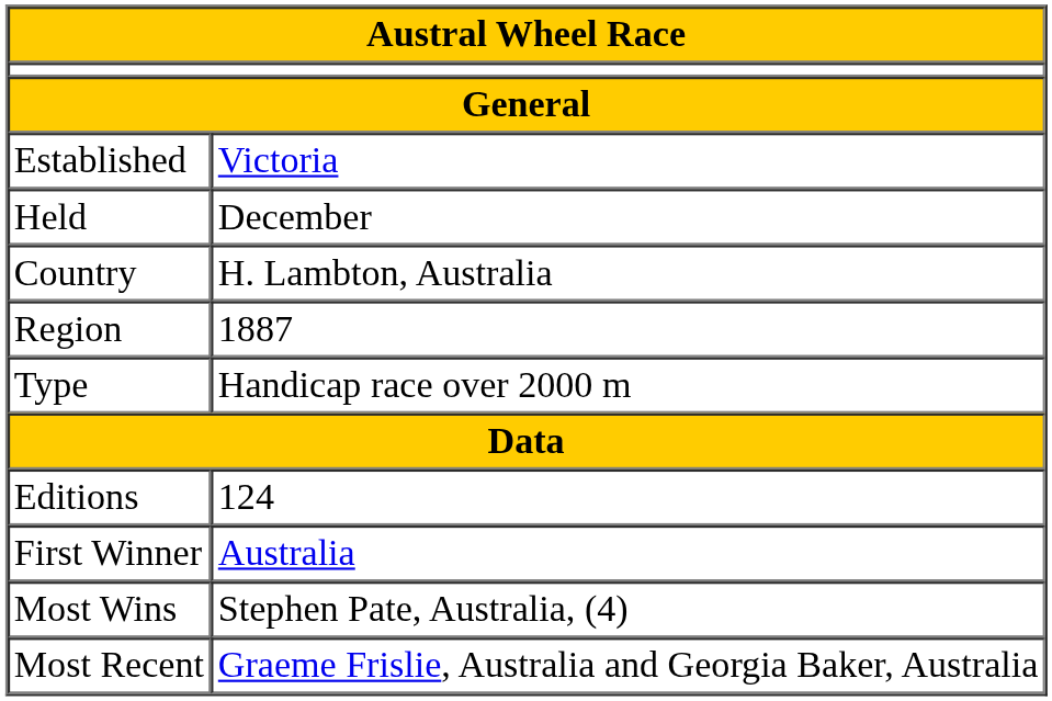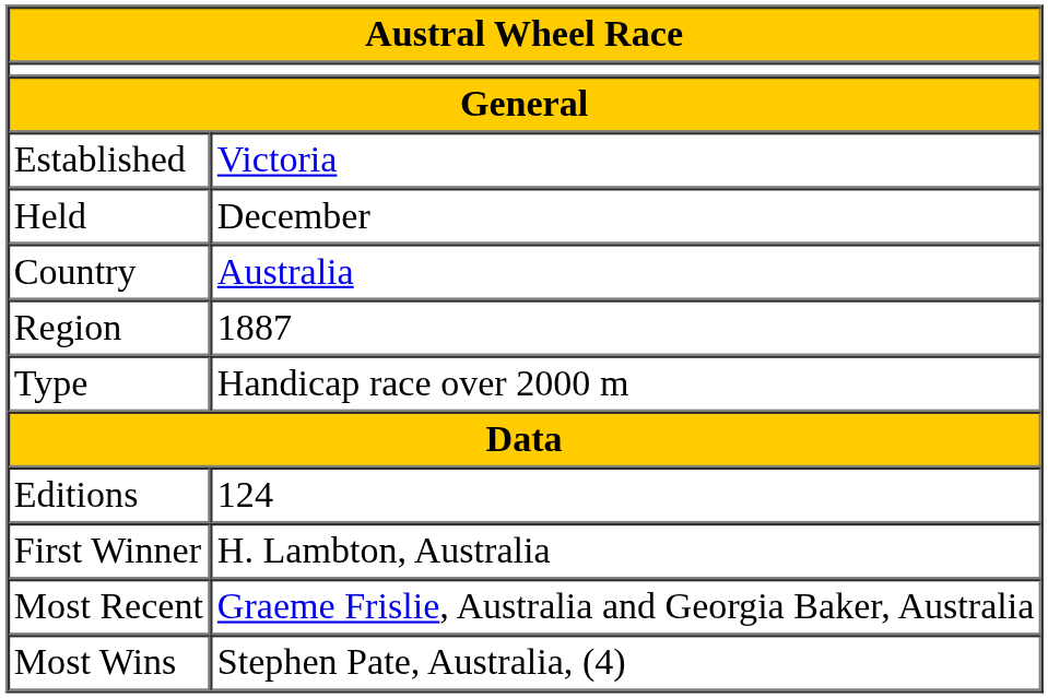Country | column 2: H. Lambton, Australia -> Australia
First Winner | column 2: Australia -> H. Lambton, Australia
rows swapped: Most Recent <-> Most Wins
